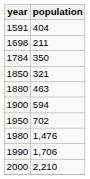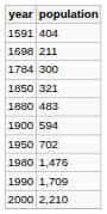1784 | population: 350 -> 300
1880 | population: 463 -> 483
1990 | population: 1,706 -> 1,709
